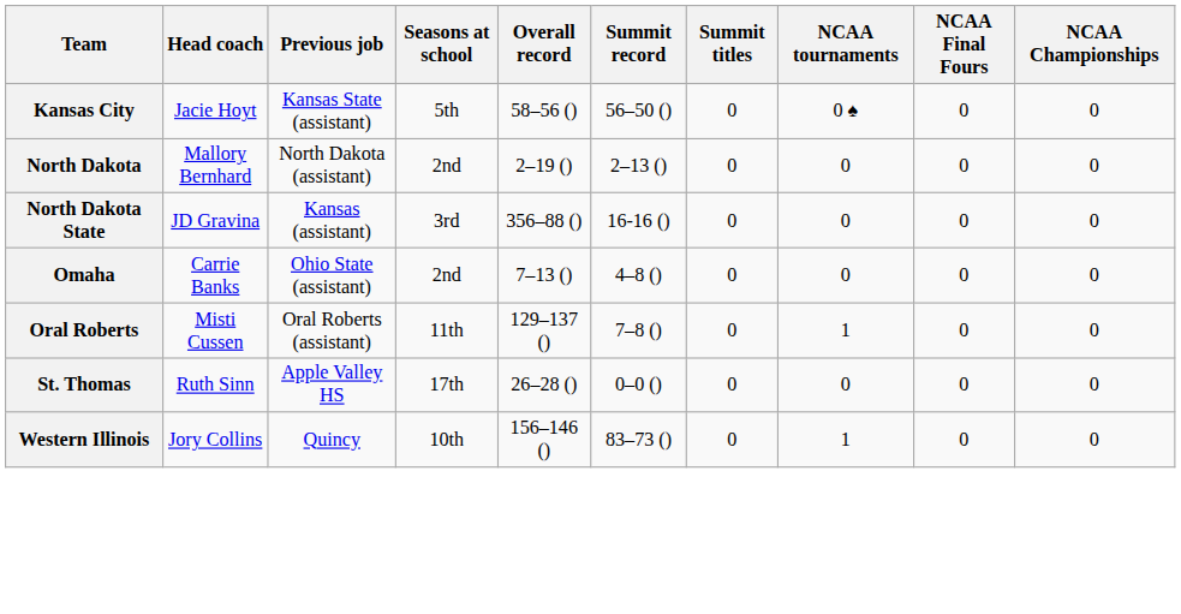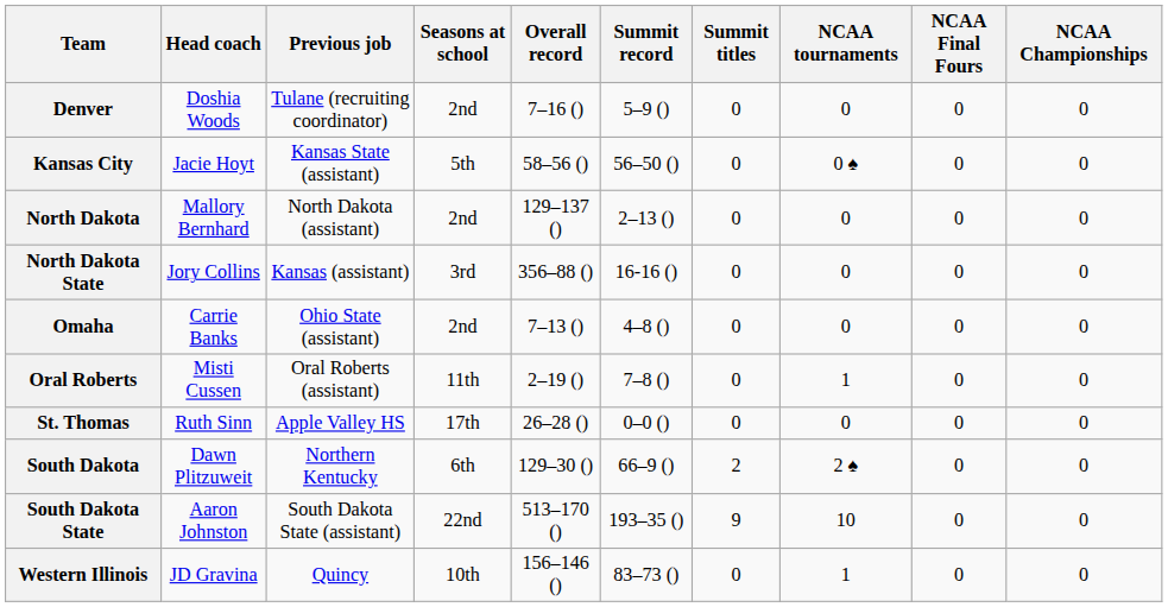+ row: Denver | Doshia Woods | Tulane (recruiting coordinator) | 2nd | 7–16 () | 5–9 () | 0 | 0 | 0 | 0
North Dakota | Overall record: 2–19 () -> 129–137 ()
North Dakota State | Head coach: JD Gravina -> Jory Collins
Oral Roberts | Overall record: 129–137 () -> 2–19 ()
+ row: South Dakota | Dawn Plitzuweit | Northern Kentucky | 6th | 129–30 () | 66–9 () | 2 | 2 ♠ | 0 | 0
+ row: South Dakota State | Aaron Johnston | South Dakota State (assistant) | 22nd | 513–170 () | 193–35 () | 9 | 10 | 0 | 0
Western Illinois | Head coach: Jory Collins -> JD Gravina
